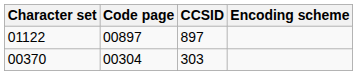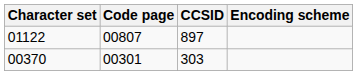01122 | Code page: 00897 -> 00807
00370 | Code page: 00304 -> 00301
